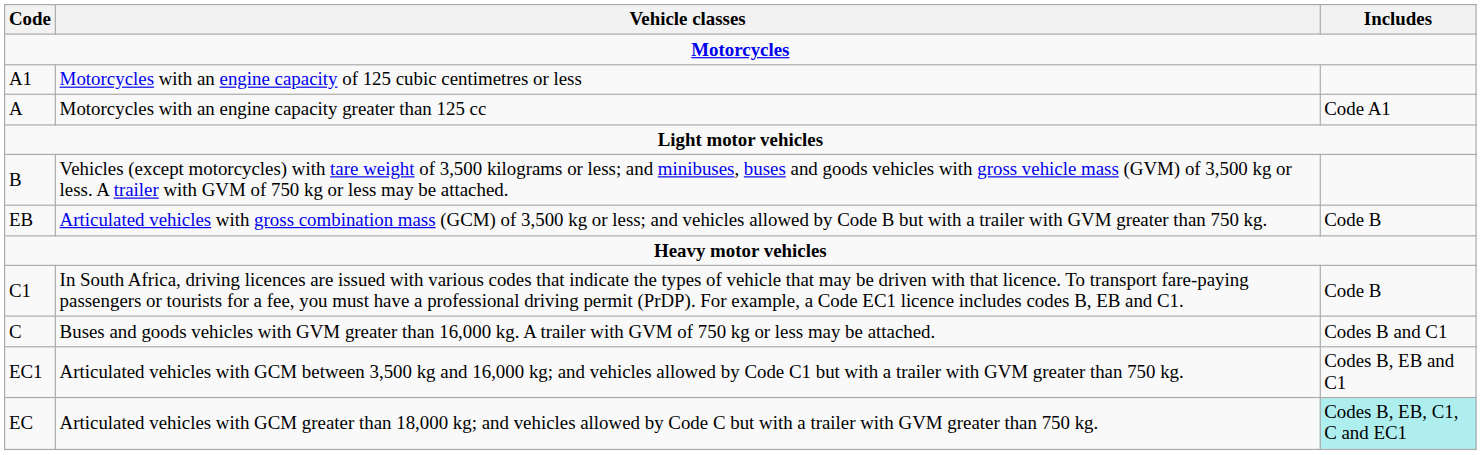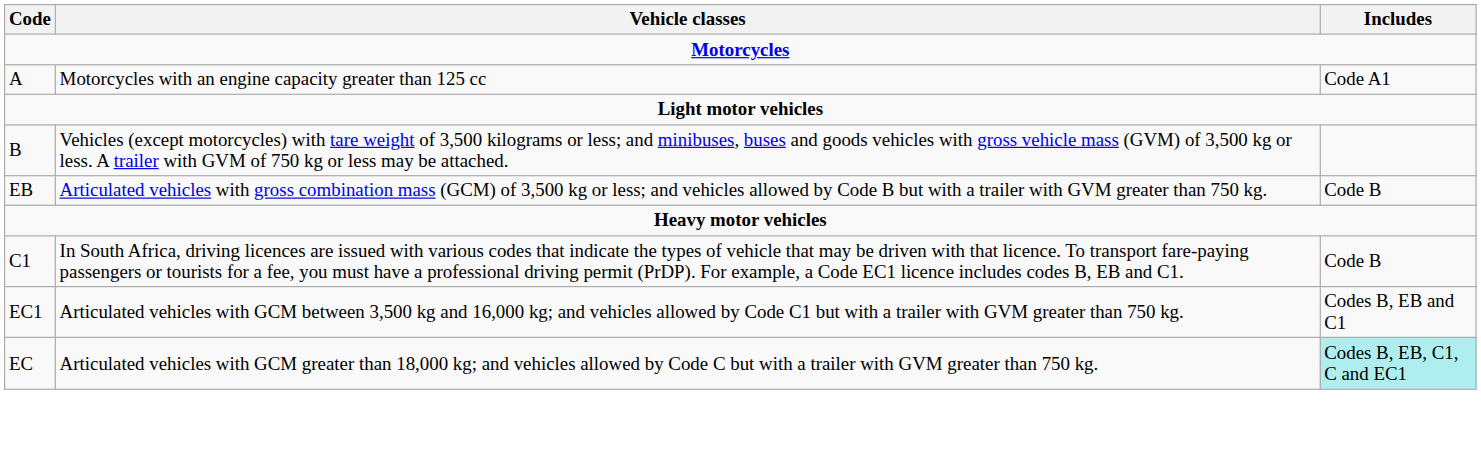- row: A1 | Motorcycles with an engine capacity of 125 cubic centimetres or less
- row: C | Buses and goods vehicles with GVM greater than 16,000 kg. A trailer with GVM of 750 kg or less may be attached. | Codes B and C1
